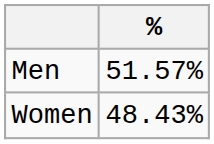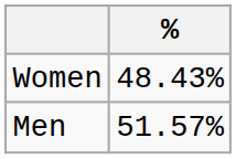rows swapped: Men <-> Women
